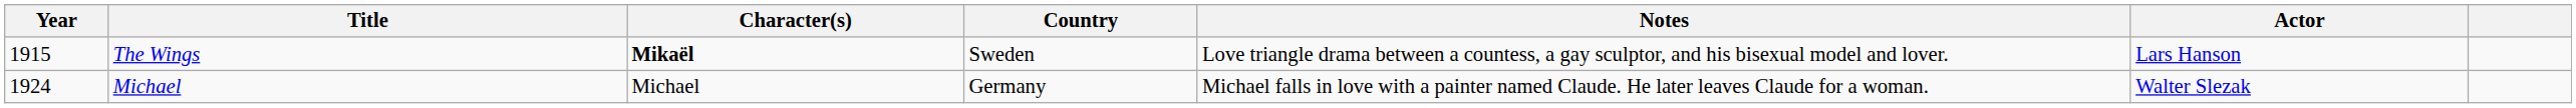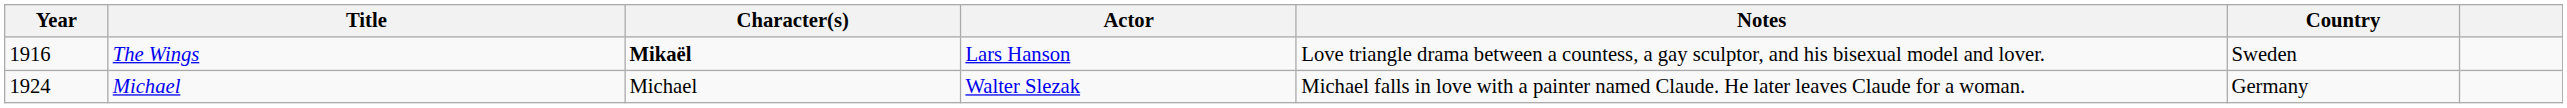columns swapped: Actor <-> Country
The Wings | Year: 1915 -> 1916
